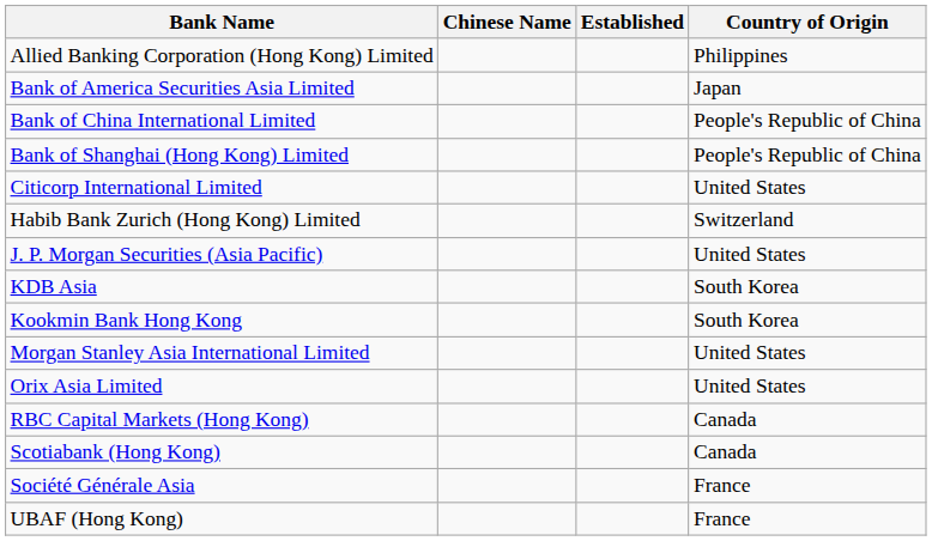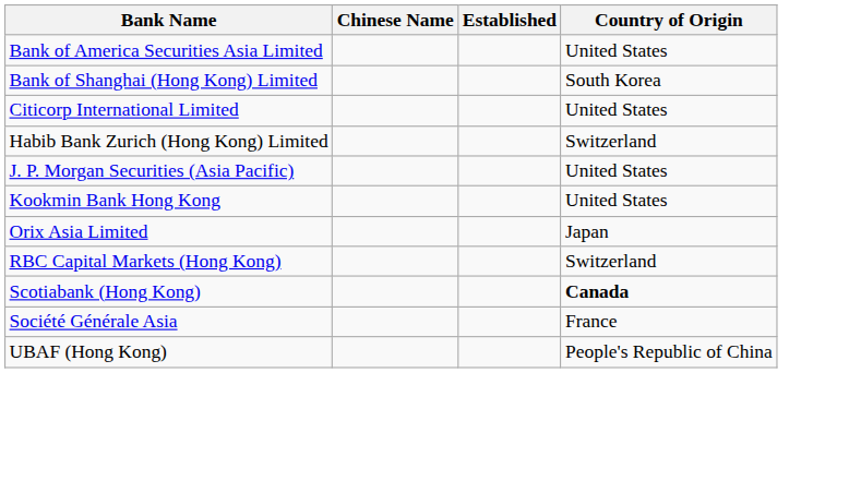- row: Allied Banking Corporation (Hong Kong) Limited | Philippines
Bank of America Securities Asia Limited | Country of Origin: Japan -> United States
- row: Bank of China International Limited | People's Republic of China
Bank of Shanghai (Hong Kong) Limited | Country of Origin: People's Republic of China -> South Korea
- row: KDB Asia | South Korea
Kookmin Bank Hong Kong | Country of Origin: South Korea -> United States
- row: Morgan Stanley Asia International Limited | United States
Orix Asia Limited | Country of Origin: United States -> Japan
RBC Capital Markets (Hong Kong) | Country of Origin: Canada -> Switzerland
Scotiabank (Hong Kong) | Country of Origin: normal -> bold
UBAF (Hong Kong) | Country of Origin: France -> People's Republic of China
